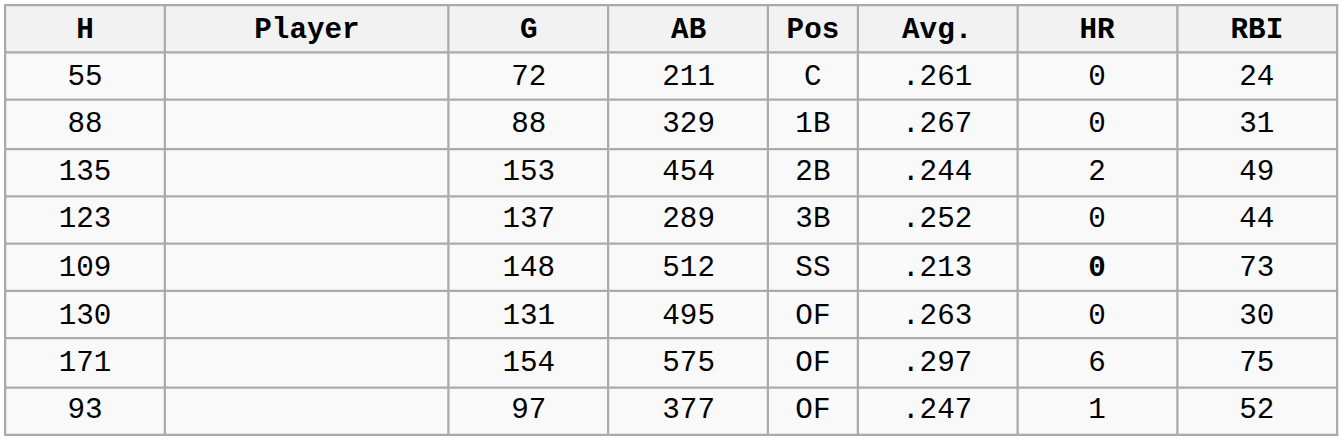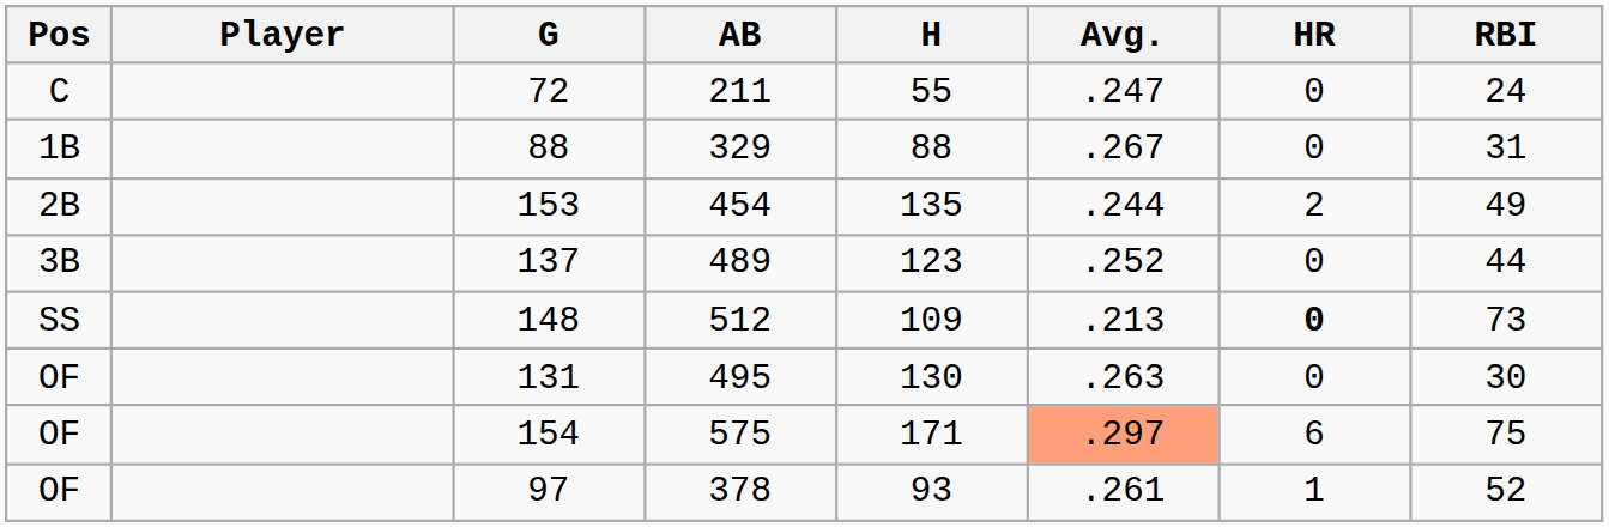columns swapped: Pos <-> H
72 | Avg.: .261 -> .247
137 | AB: 289 -> 489
154 | Avg.: no background -> lightsalmon background
97 | AB: 377 -> 378
97 | Avg.: .247 -> .261
